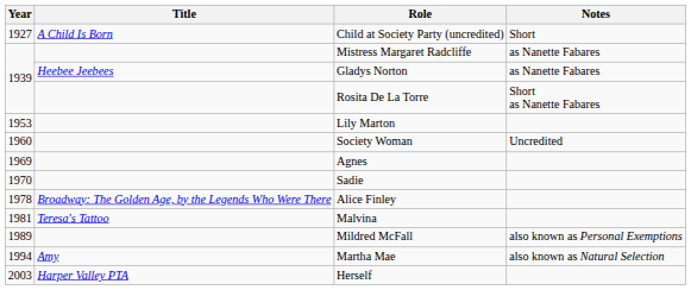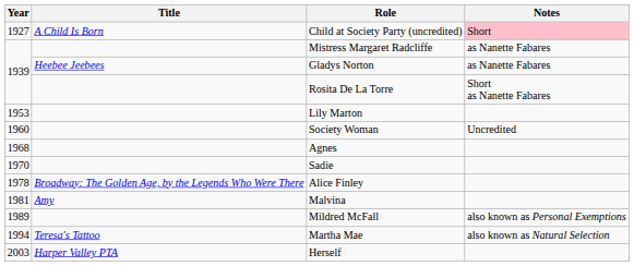Child at Society Party (uncredited) | Notes: no background -> pink background
Agnes | Year: 1969 -> 1968
Malvina | Title: Teresa's Tattoo -> Amy
Martha Mae | Title: Amy -> Teresa's Tattoo
